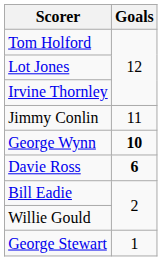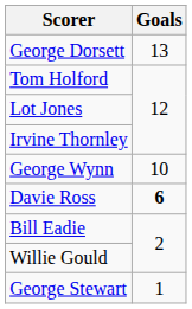+ row: George Dorsett | 13
- row: Jimmy Conlin | 11
George Wynn | Goals: bold -> normal
